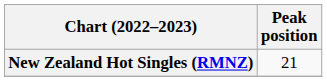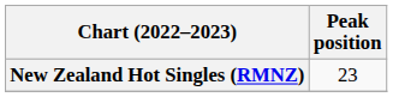New Zealand Hot Singles (RMNZ) | Peak position: 21 -> 23
